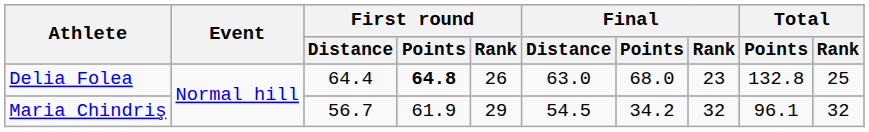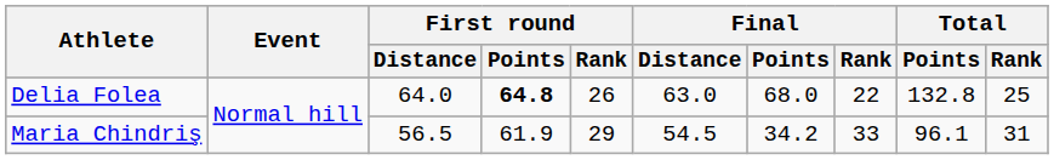Delia Folea | First round / Distance: 64.4 -> 64.0
Delia Folea | Final / Rank: 23 -> 22
Maria Chindriş | First round / Distance: 56.7 -> 56.5
Maria Chindriş | Final / Rank: 32 -> 33
Maria Chindriş | Total / Rank: 32 -> 31
